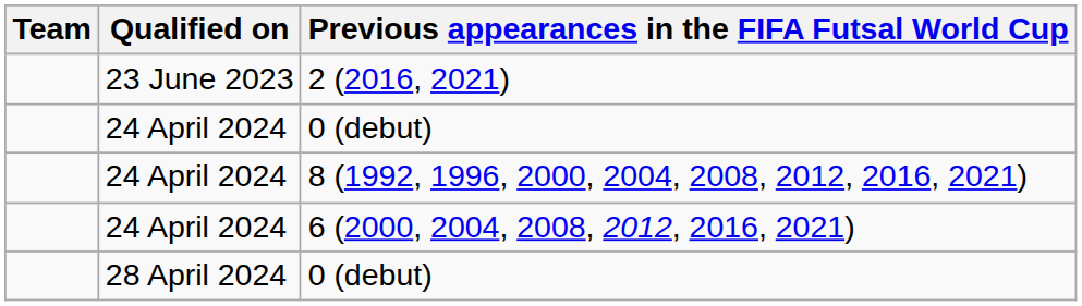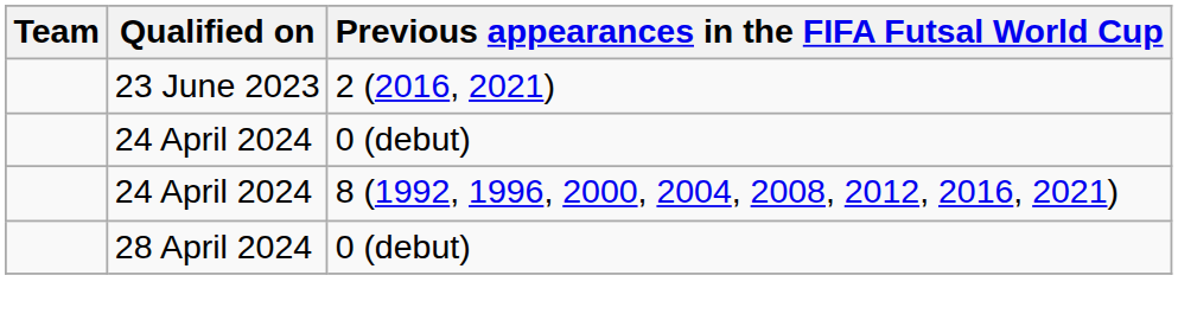- row: 24 April 2024 | 6 (2000, 2004, 2008, 2012, 2016, 2021)
